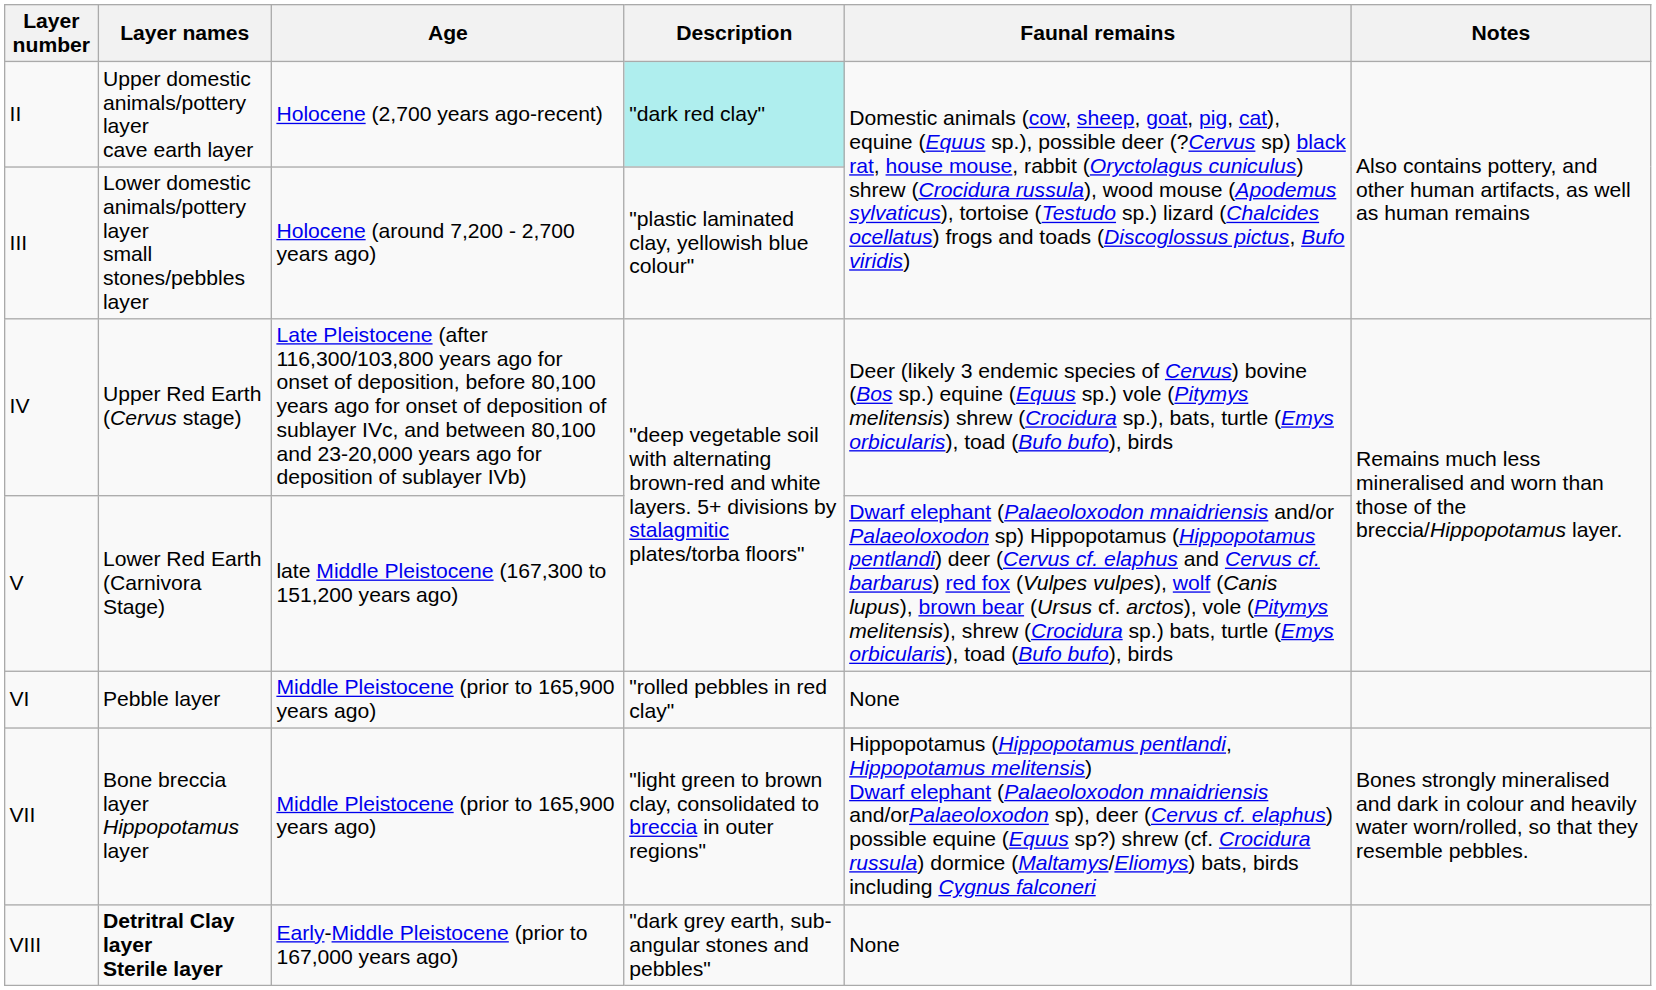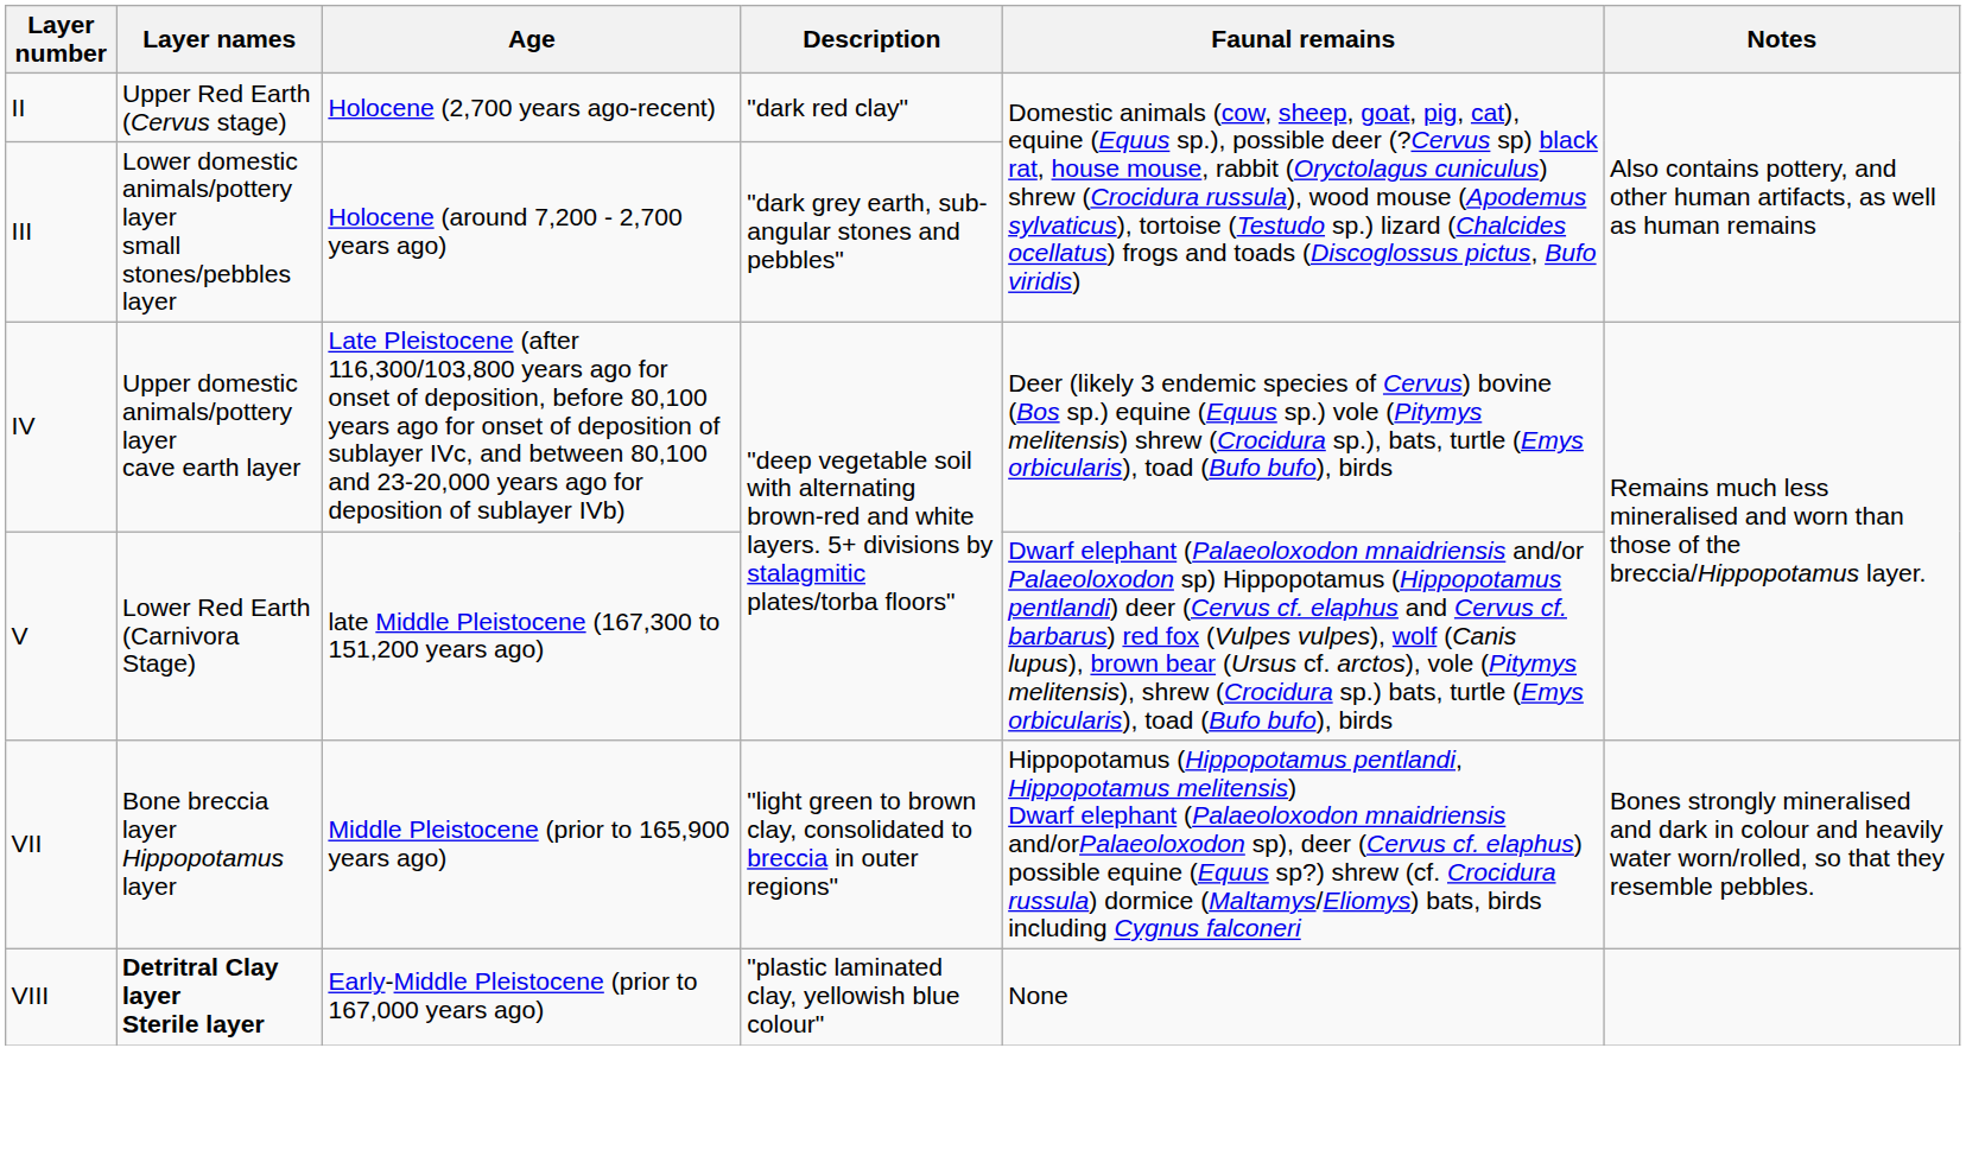II | Layer names: Upper domestic animals/pottery layer cave earth layer -> Upper Red Earth (Cervus stage)
II | Description: paleturquoise background -> no background
III | Description: "plastic laminated clay, yellowish blue colour" -> "dark grey earth, sub-angular stones and pebbles"
IV | Layer names: Upper Red Earth (Cervus stage) -> Upper domestic animals/pottery layer cave earth layer
- row: VI | Pebble layer | Middle Pleistocene (prior to 165,900 years ago) | "rolled pebbles in red clay" | None
VIII | Description: "dark grey earth, sub-angular stones and pebbles" -> "plastic laminated clay, yellowish blue colour"
